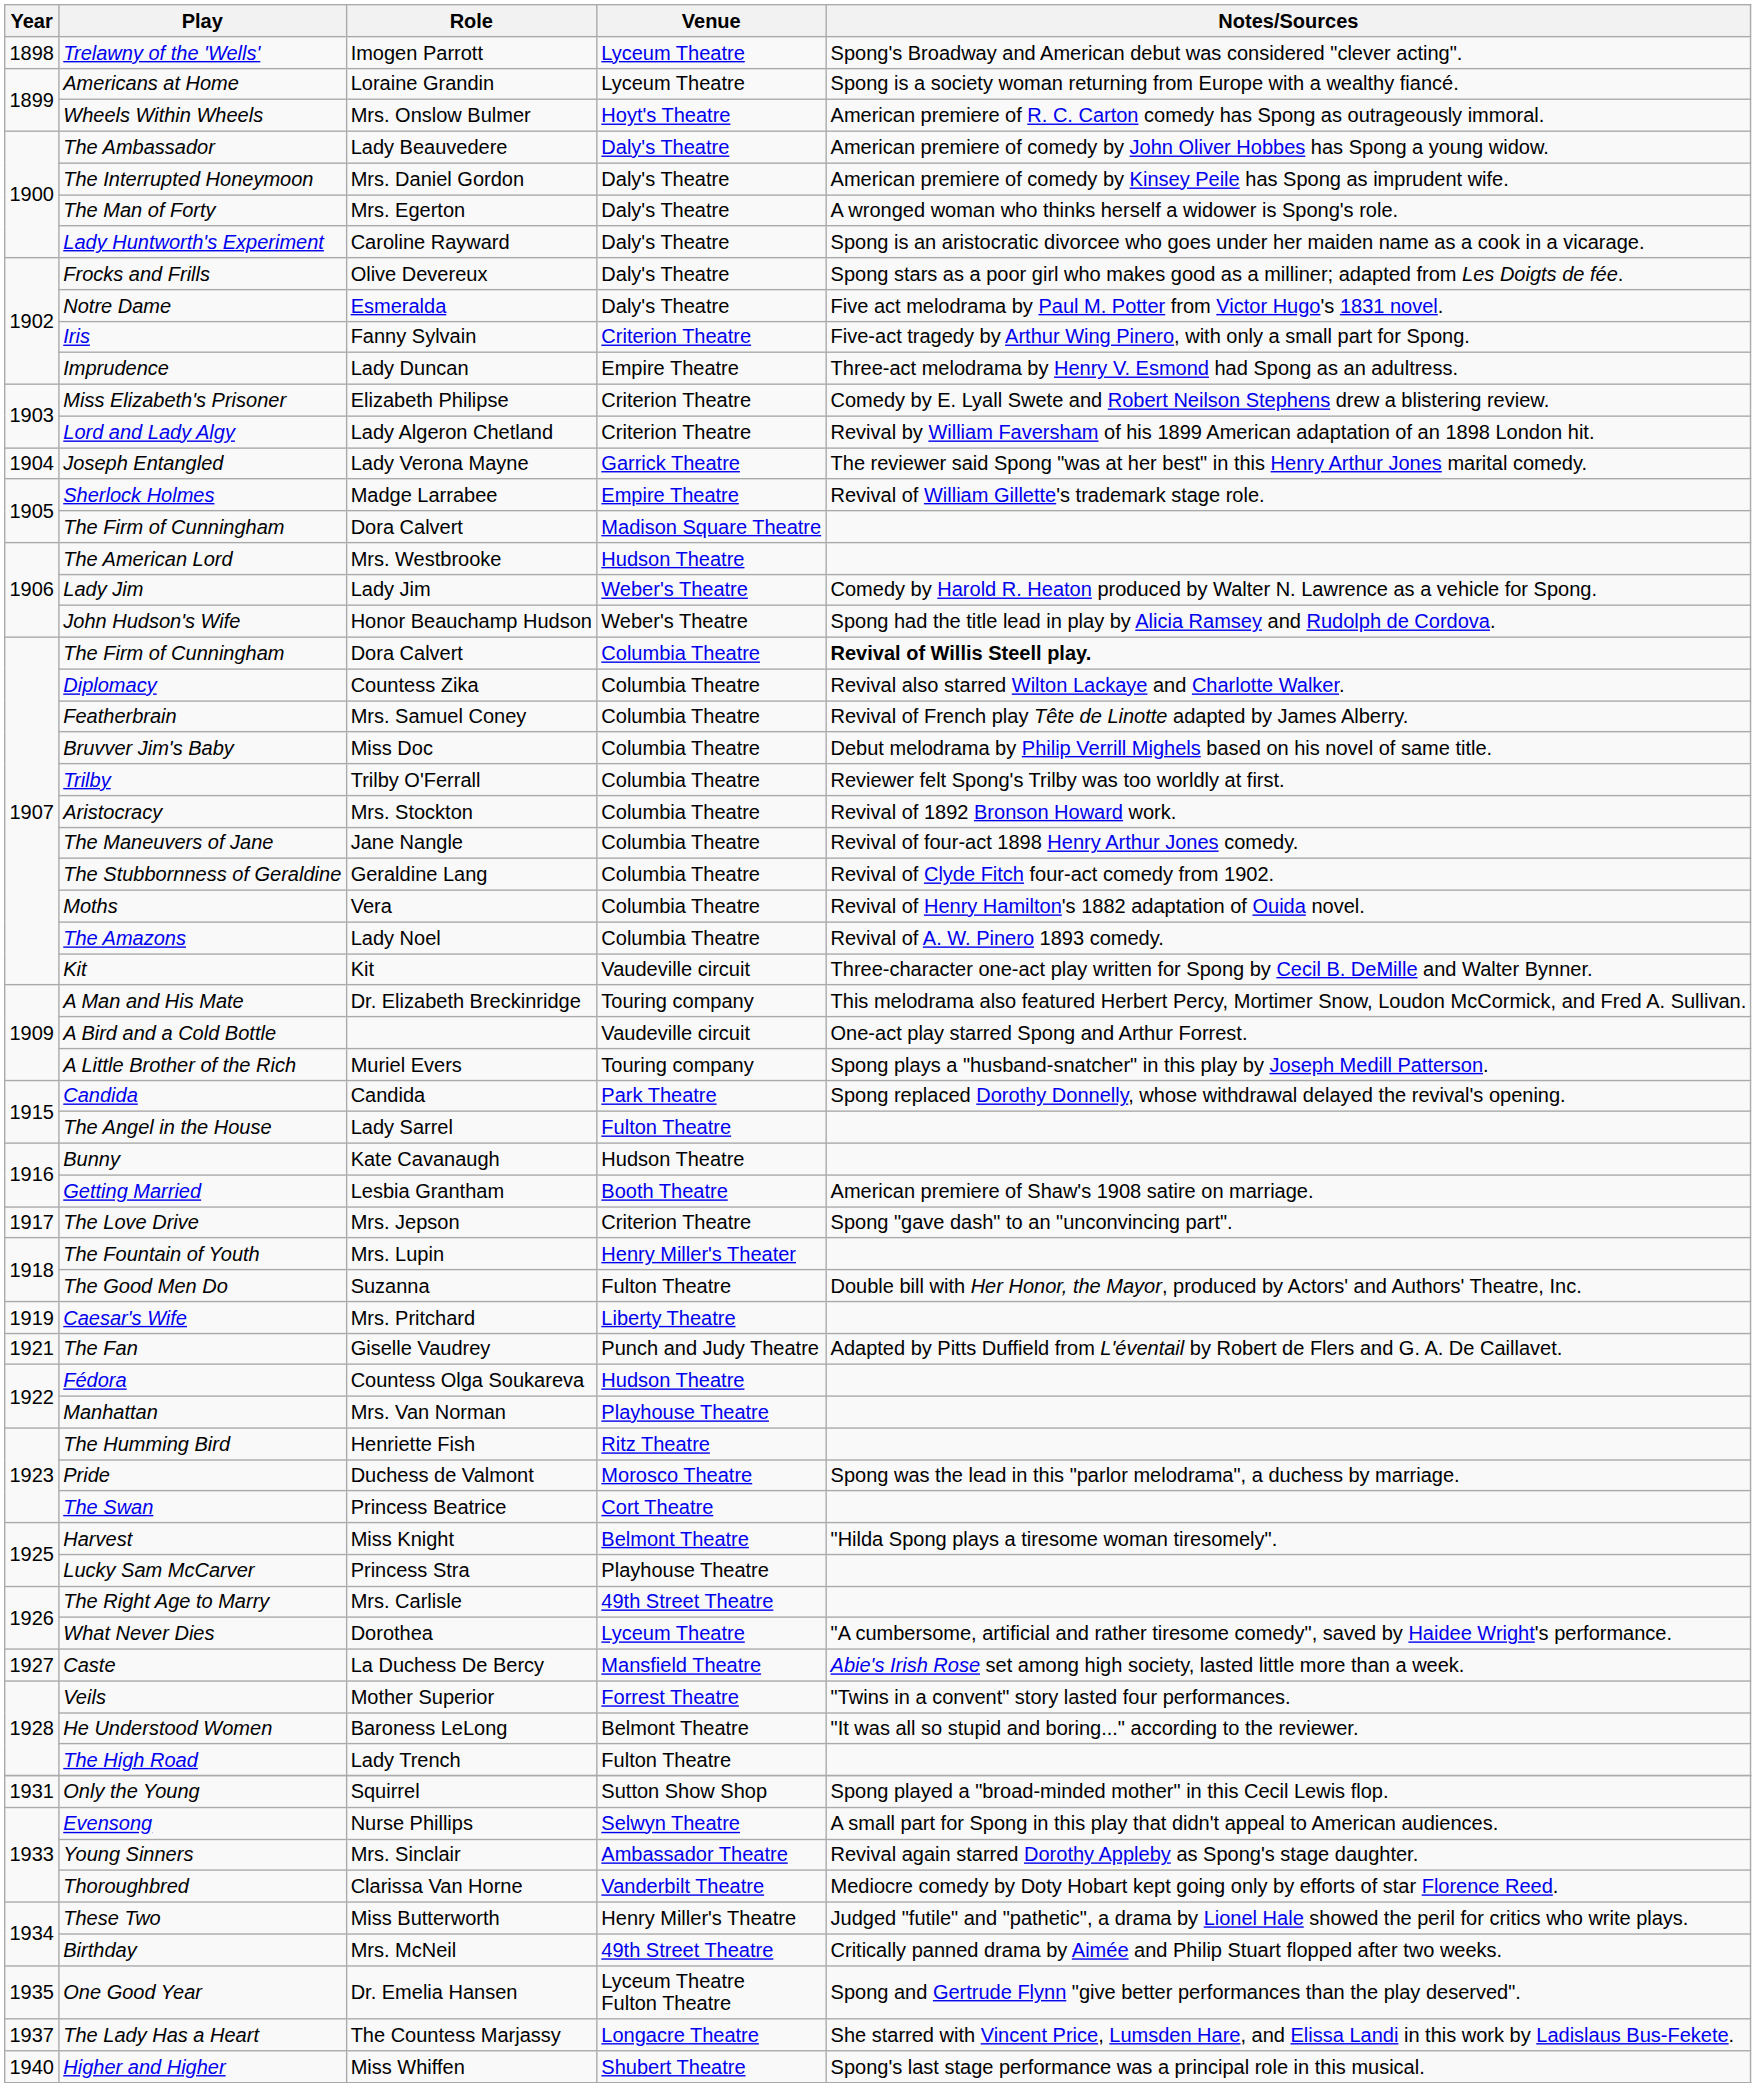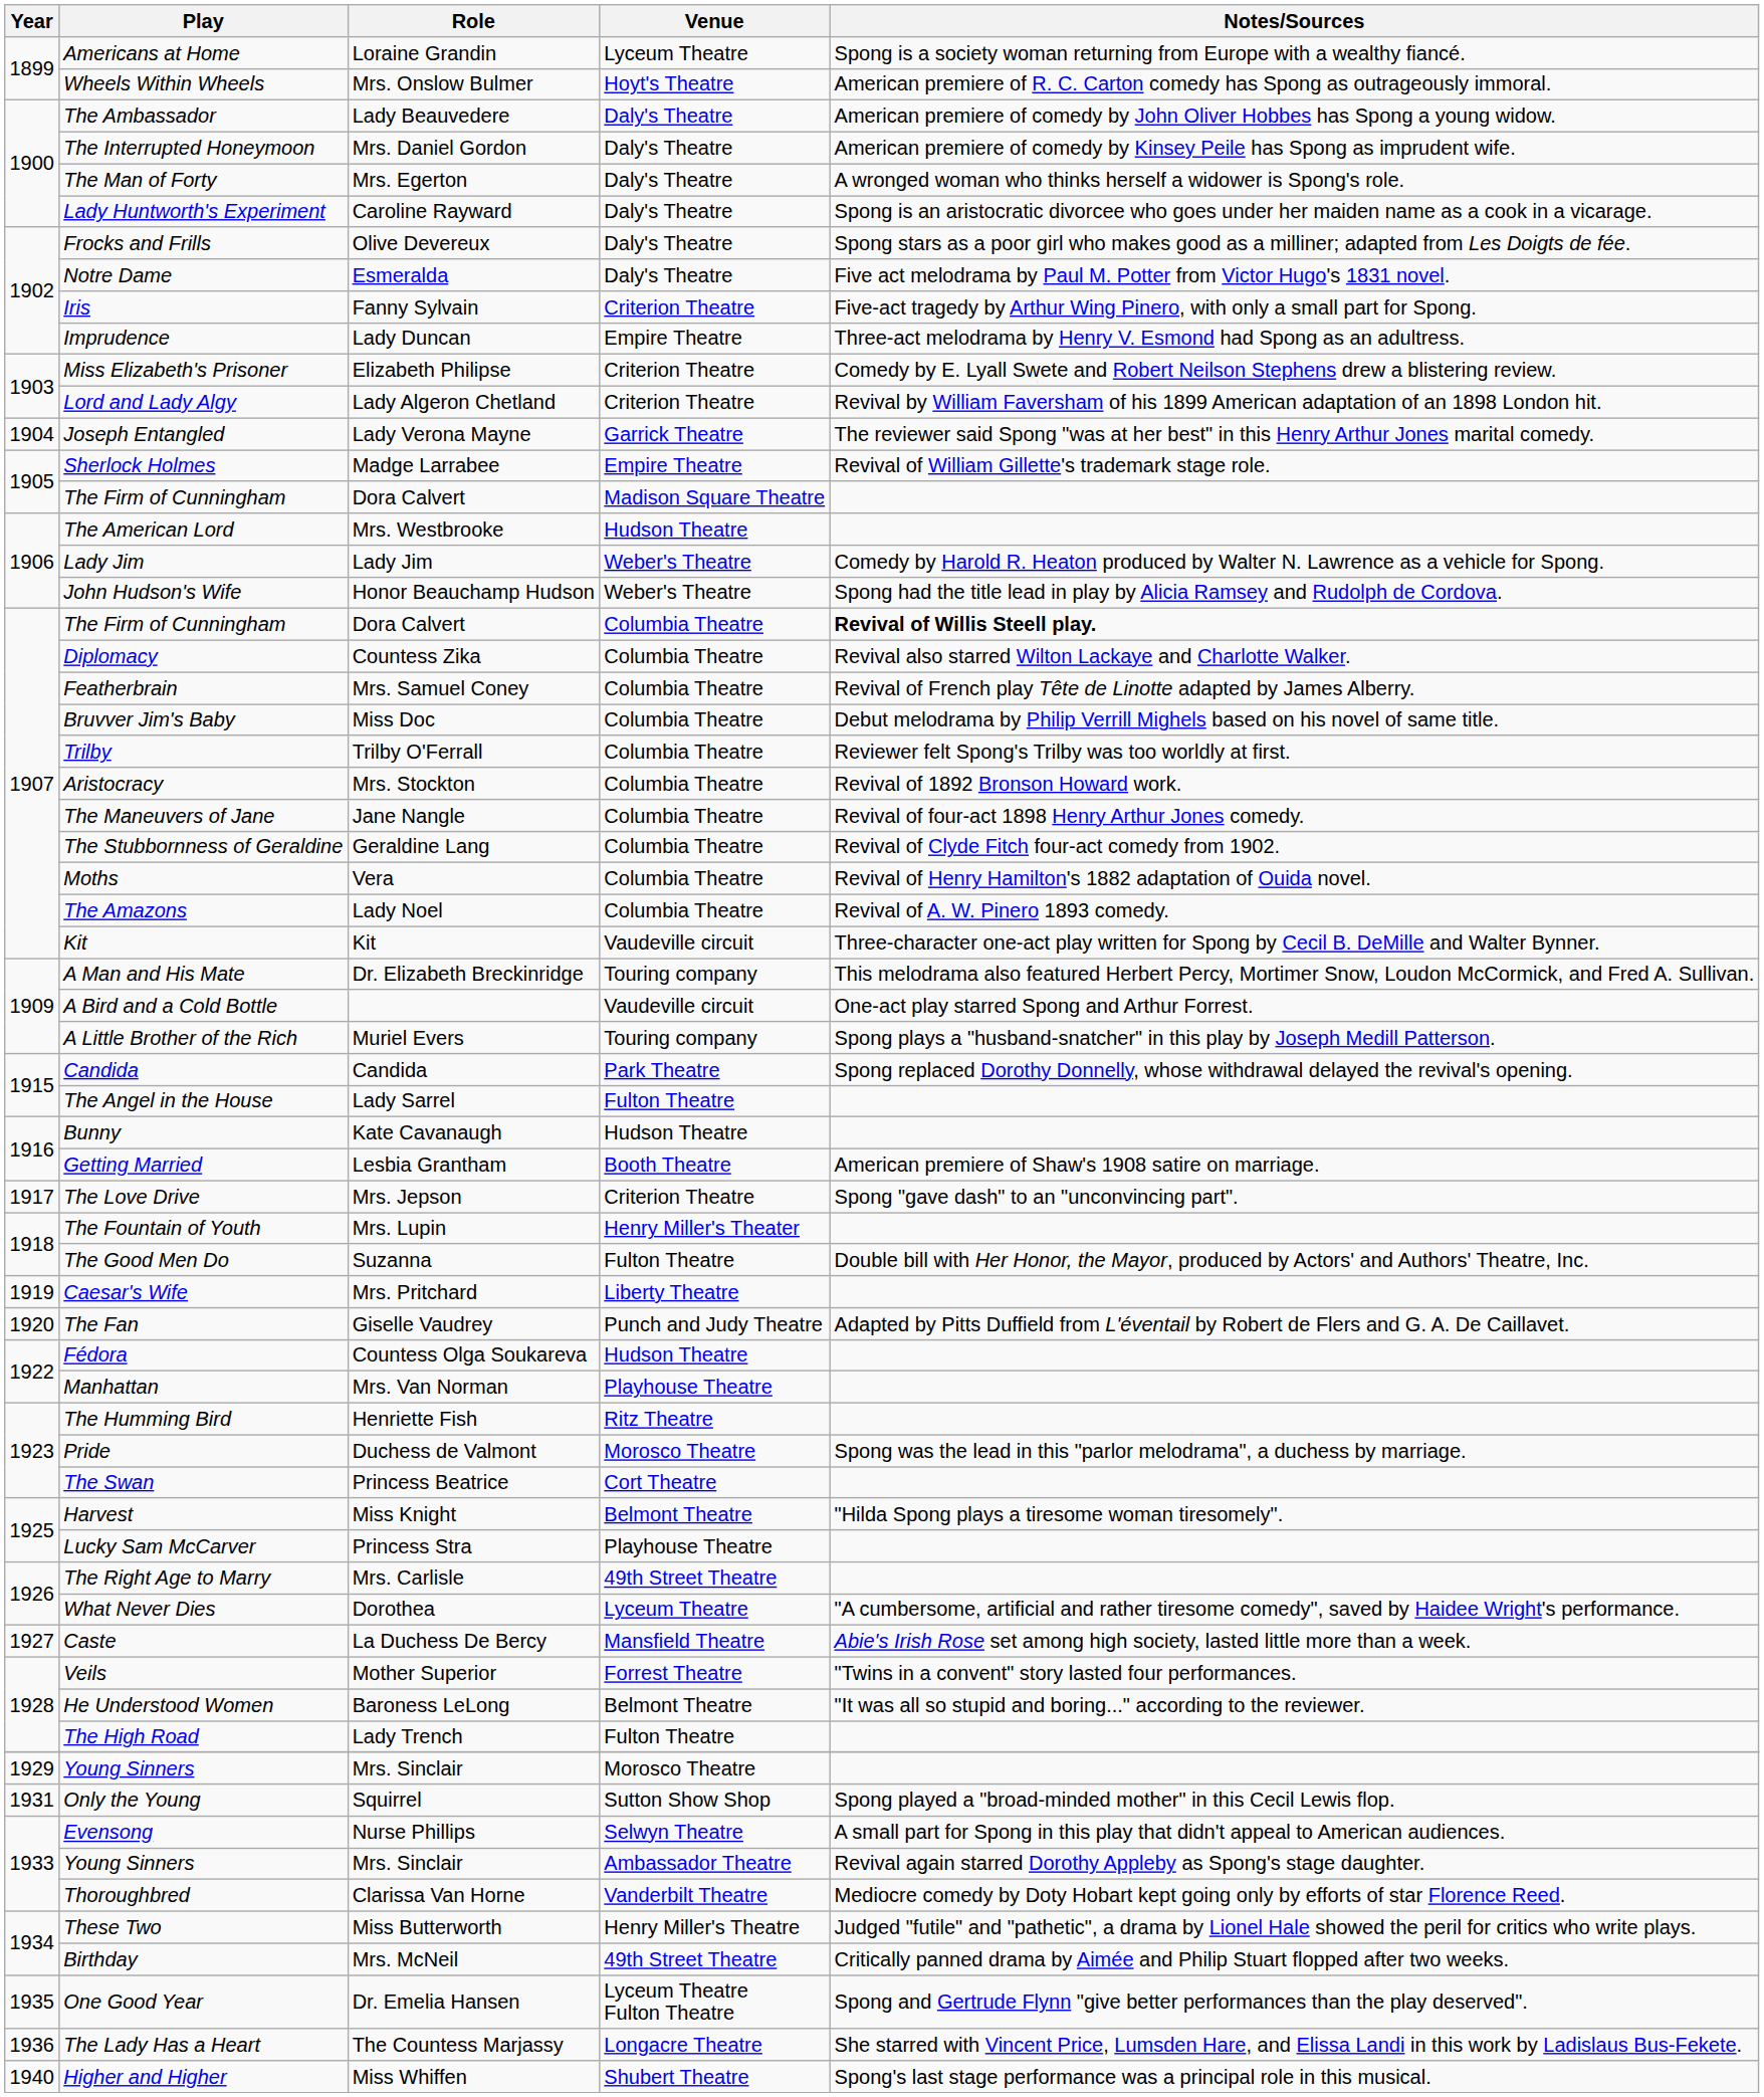- row: 1898 | Trelawny of the 'Wells' | Imogen Parrott | Lyceum Theatre | Spong's Broadway and American debut was considered "clever acting".
The Fan | Year: 1921 -> 1920
+ row: 1929 | Young Sinners | Mrs. Sinclair | Morosco Theatre
The Lady Has a Heart | Year: 1937 -> 1936
